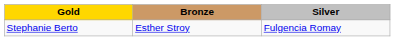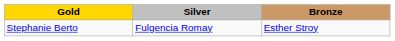columns swapped: Silver <-> Bronze
